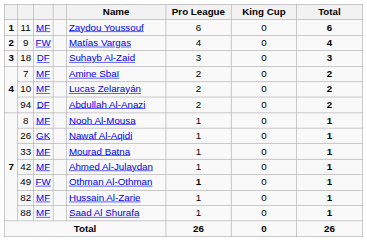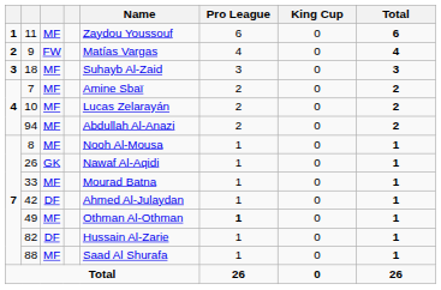18 | column 3: DF -> MF
94 | column 3: DF -> MF
42 | column 3: MF -> DF
49 | column 3: FW -> MF
82 | column 3: MF -> DF
